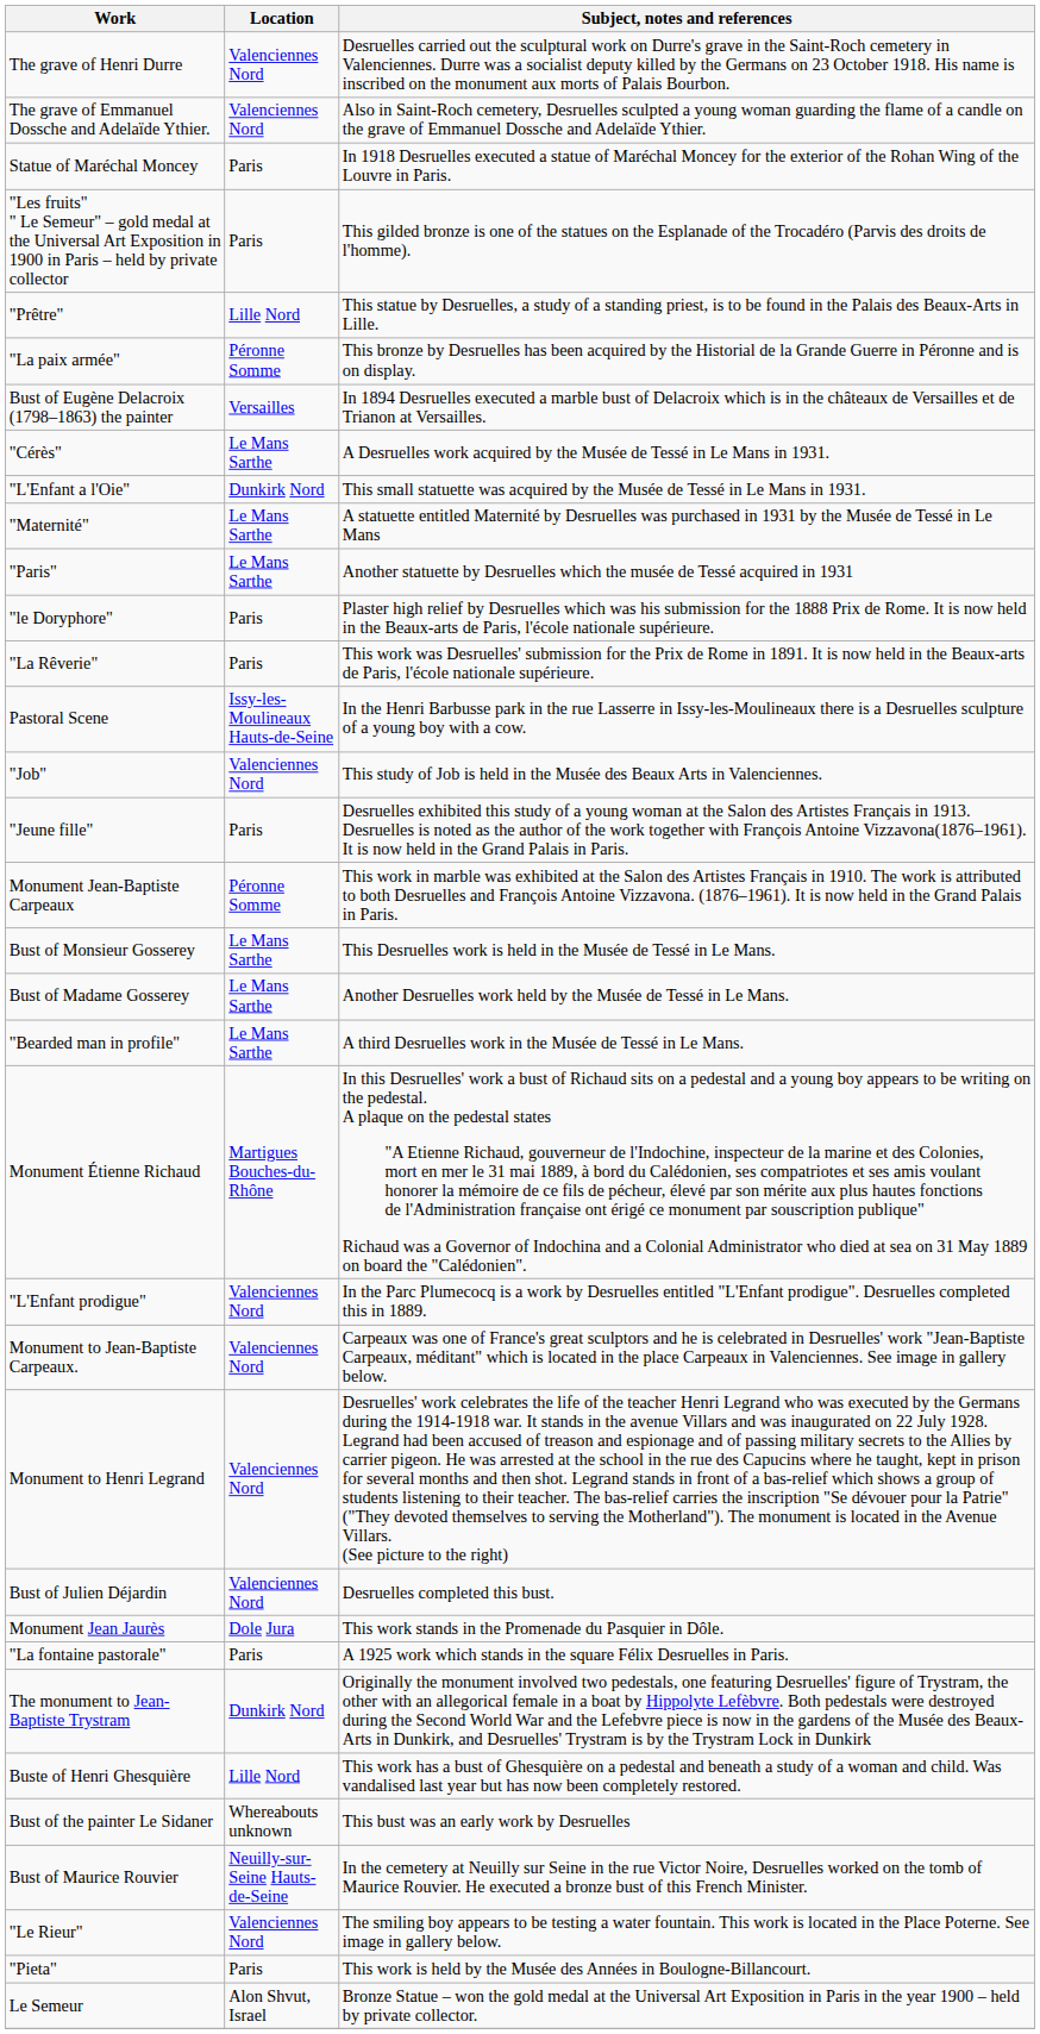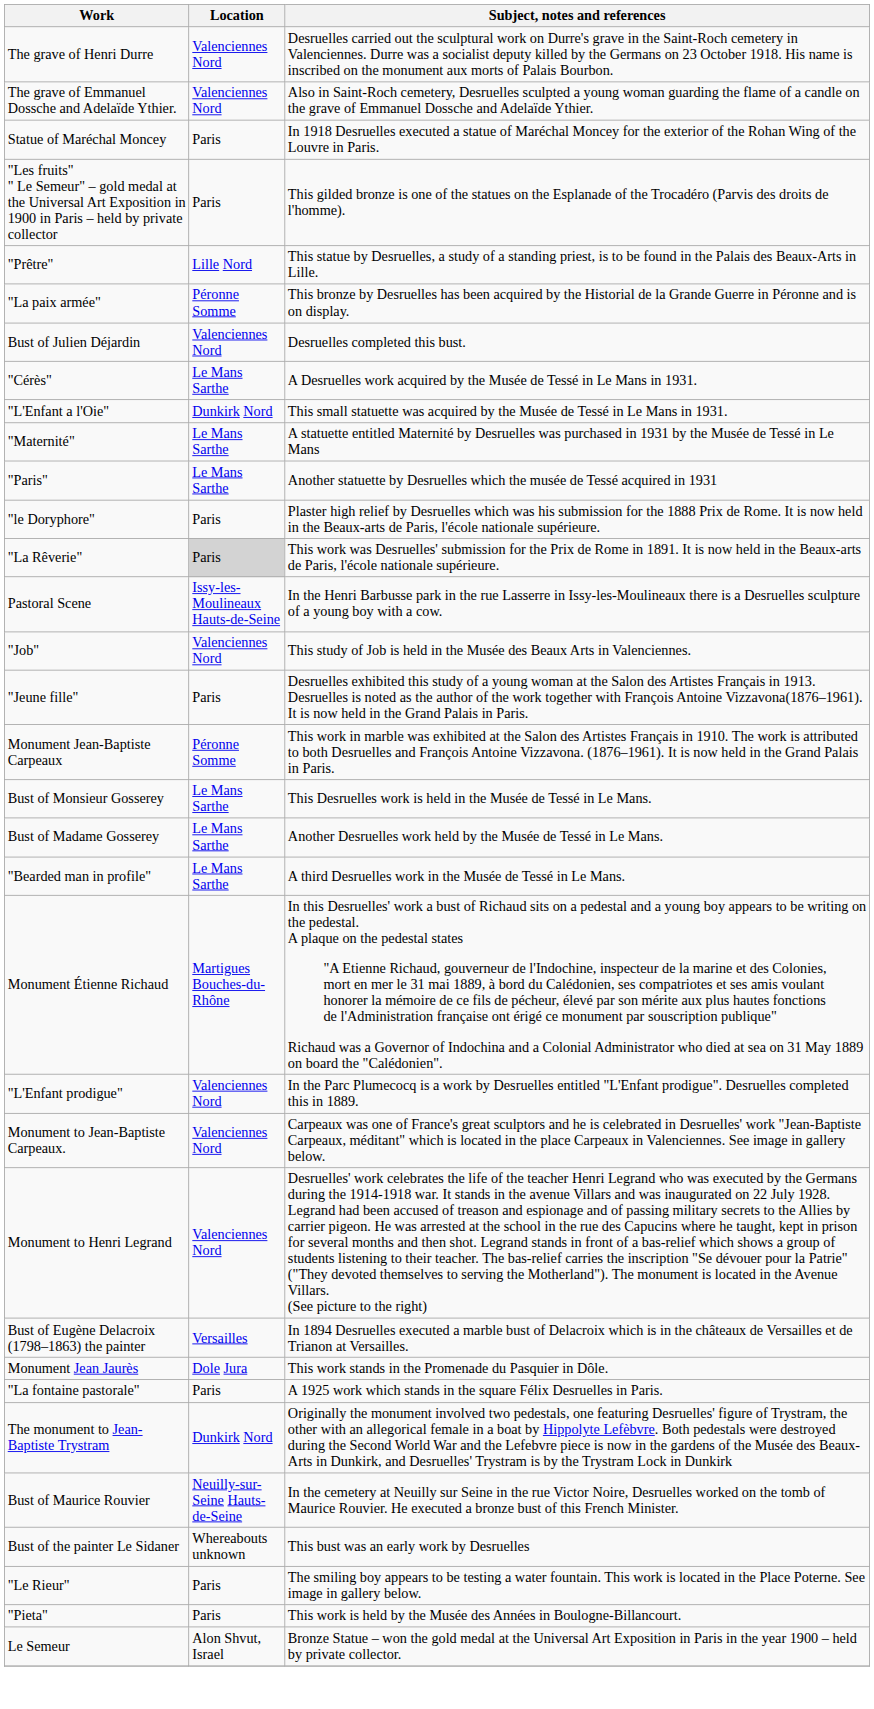rows swapped: Bust of Eugène Delacroix (1798–1863) the painter <-> Bust of Julien Déjardin
"La Rêverie" | Location: no background -> lightgrey background
- row: Buste of Henri Ghesquière | Lille Nord | This work has a bust of Ghesquière on a pedestal and beneath a study of a woman and child. Was vandalised last year but has now been completely restored.
rows swapped: Bust of Maurice Rouvier <-> Bust of the painter Le Sidaner
"Le Rieur" | Location: Valenciennes Nord -> Paris
